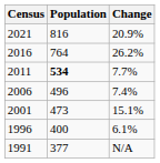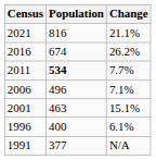2021 | Change: 20.9% -> 21.1%
2016 | Population: 764 -> 674
2006 | Change: 7.4% -> 7.1%
2001 | Population: 473 -> 463
